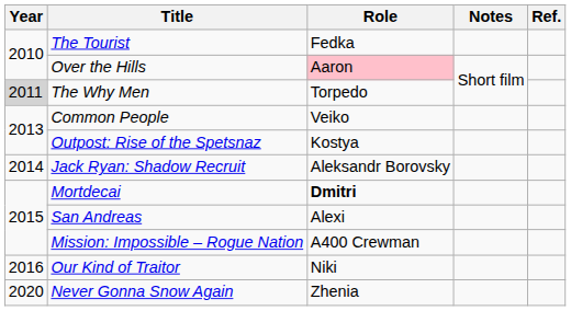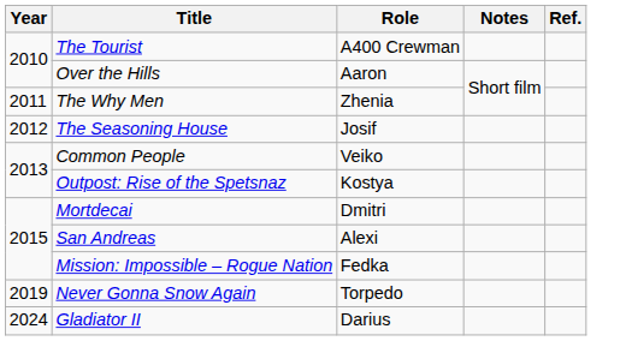The Tourist | Role: Fedka -> A400 Crewman
Over the Hills | Role: pink background -> no background
The Why Men | Year: lightgrey background -> no background
The Why Men | Role: Torpedo -> Zhenia
+ row: 2012 | The Seasoning House | Josif
- row: 2014 | Jack Ryan: Shadow Recruit | Aleksandr Borovsky
Mortdecai | Role: bold -> normal
Mission: Impossible – Rogue Nation | Role: A400 Crewman -> Fedka
- row: 2016 | Our Kind of Traitor | Niki
Never Gonna Snow Again | Year: 2020 -> 2019
Never Gonna Snow Again | Role: Zhenia -> Torpedo
+ row: 2024 | Gladiator II | Darius
